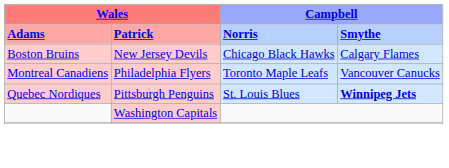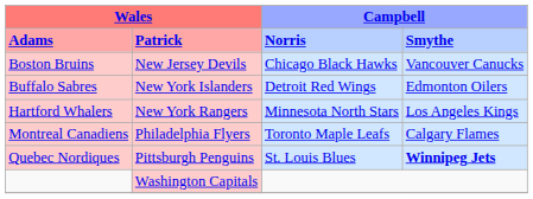Boston Bruins | column 4: Calgary Flames -> Vancouver Canucks
+ row: Buffalo Sabres | New York Islanders | Detroit Red Wings | Edmonton Oilers
+ row: Hartford Whalers | New York Rangers | Minnesota North Stars | Los Angeles Kings
Montreal Canadiens | column 4: Vancouver Canucks -> Calgary Flames
